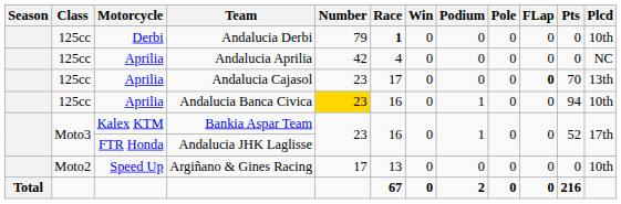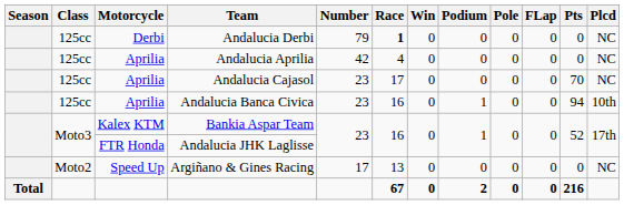Andalucia Derbi | Plcd: 10th -> NC
Andalucia Cajasol | FLap: bold -> normal
Andalucia Cajasol | Plcd: 13th -> NC
Andalucia Banca Civica | Number: gold background -> no background
Argiñano & Gines Racing | Plcd: 10th -> NC
